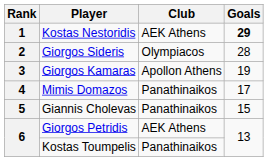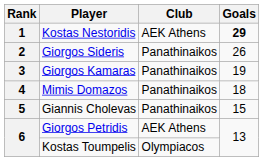Giorgos Sideris | Club: Olympiacos -> Panathinaikos
Giorgos Sideris | Goals: 28 -> 26
Giorgos Kamaras | Club: Apollon Athens -> Panathinaikos
Mimis Domazos | Goals: 17 -> 18
Kostas Toumpelis | Club: Panathinaikos -> Olympiacos
